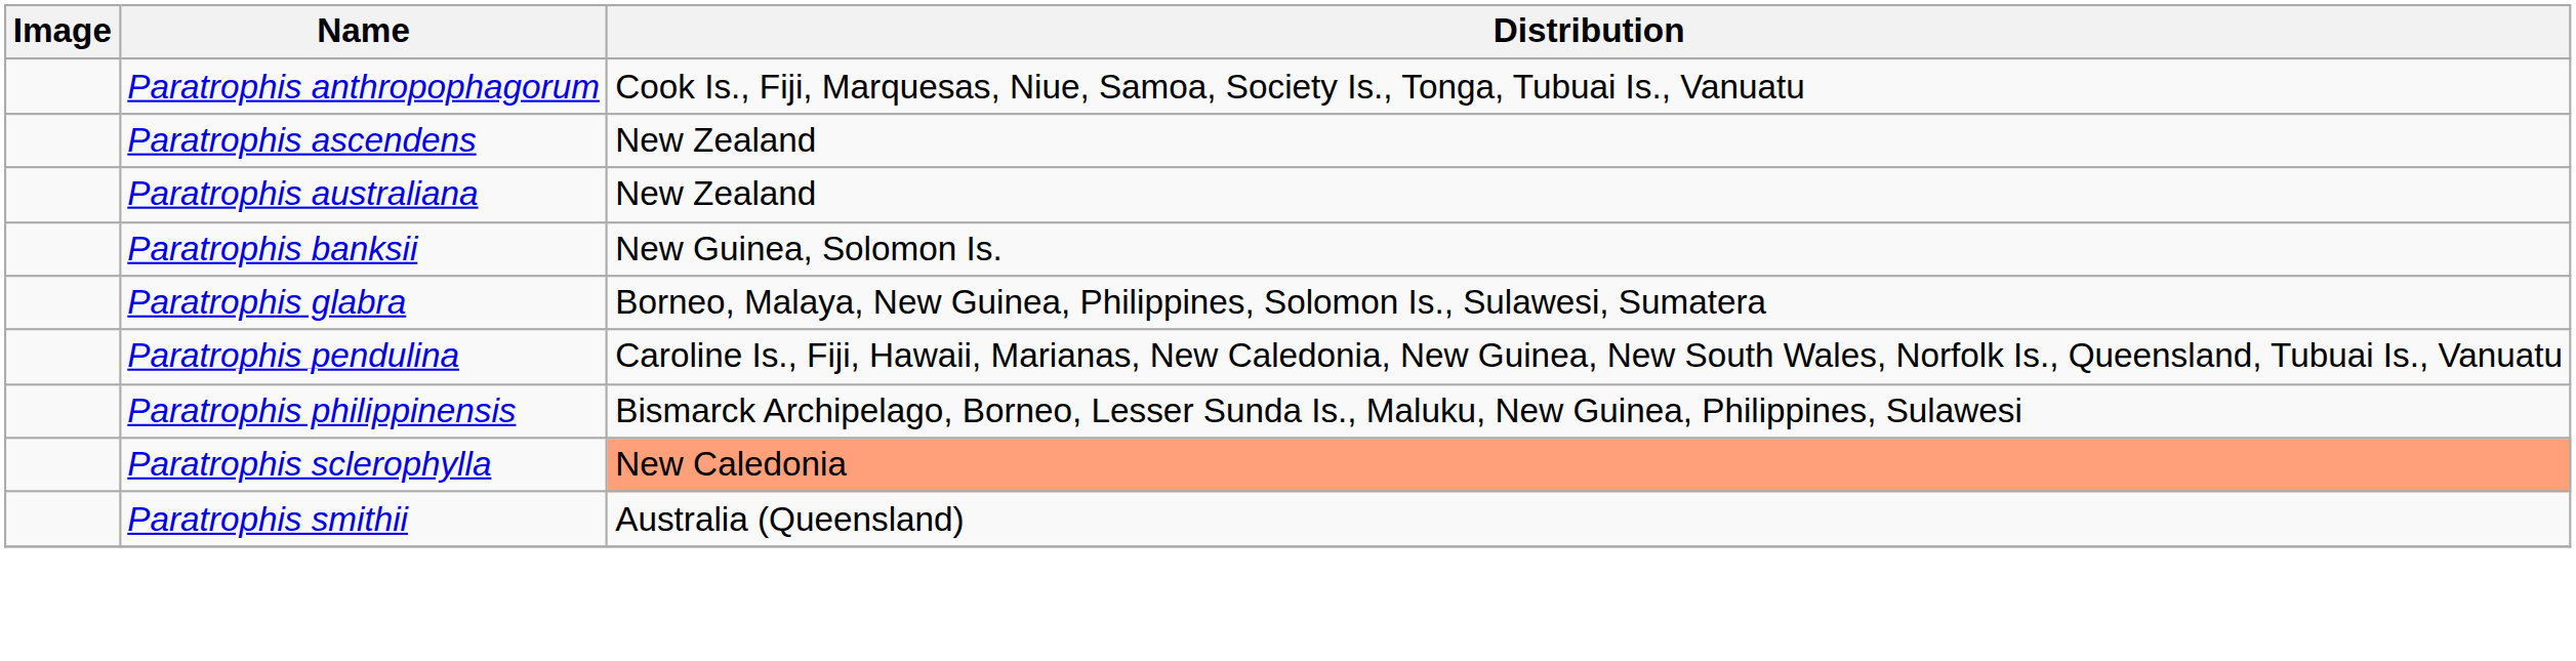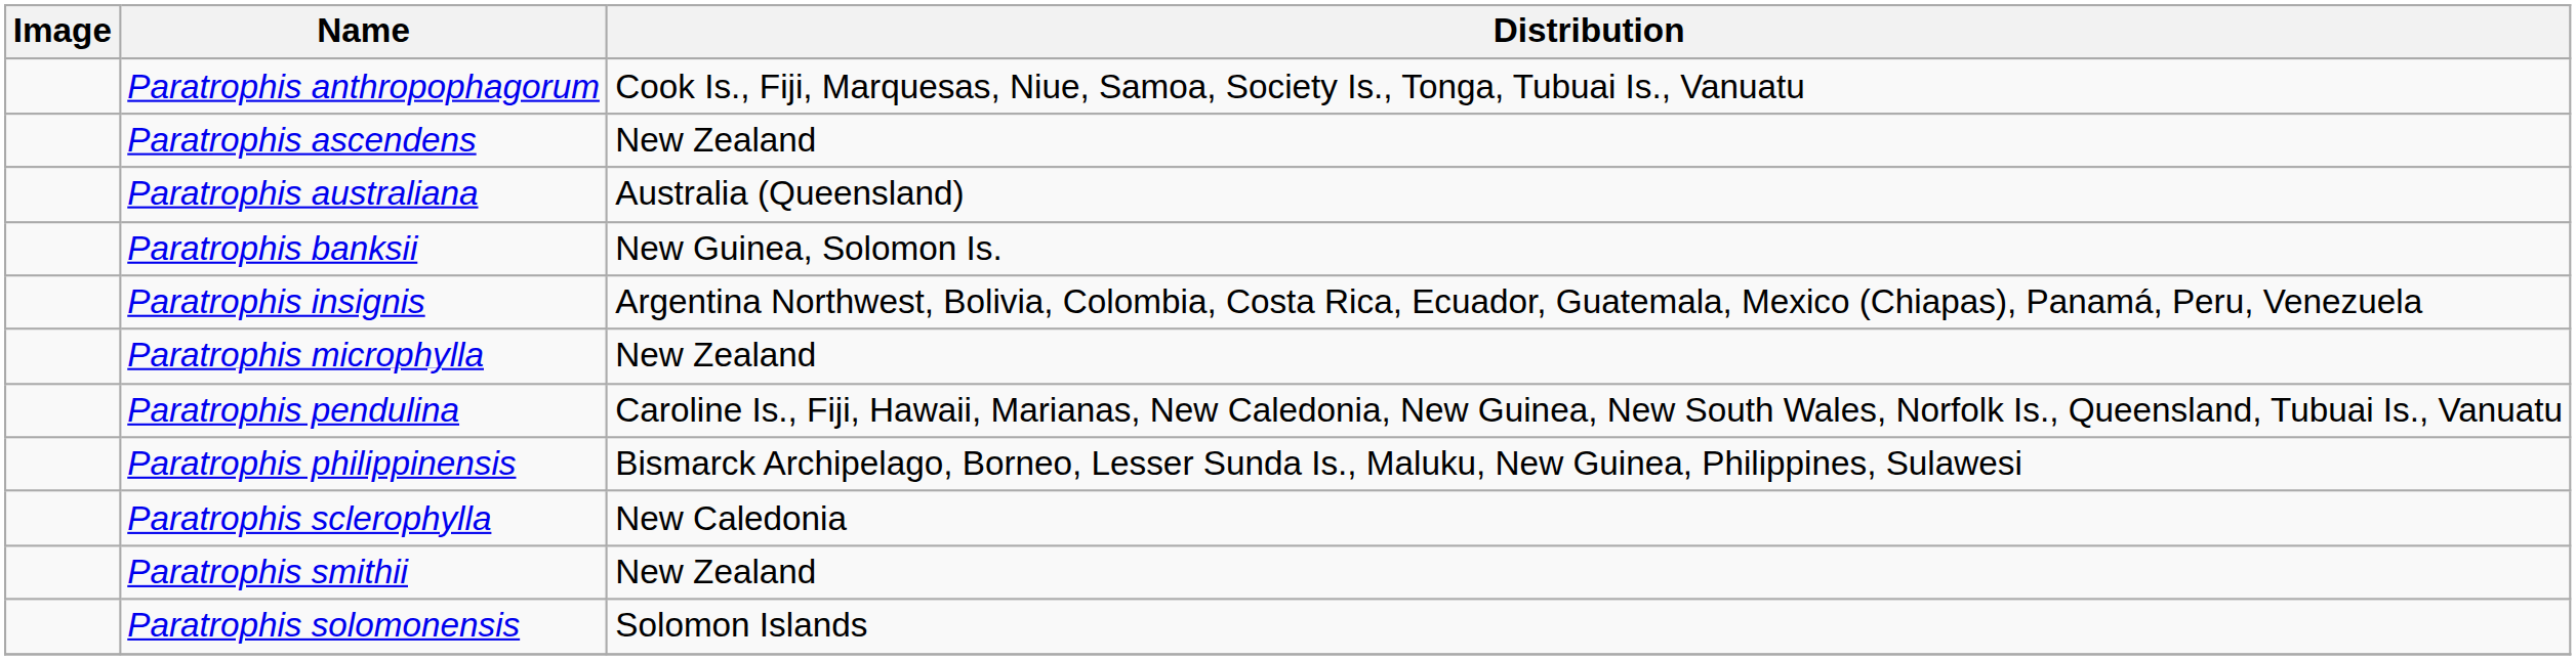Paratrophis australiana | Distribution: New Zealand -> Australia (Queensland)
- row: Paratrophis glabra | Borneo, Malaya, New Guinea, Philippines, Solomon Is., Sulawesi, Sumatera
+ row: Paratrophis insignis | Argentina Northwest, Bolivia, Colombia, Costa Rica, Ecuador, Guatemala, Mexico (Chiapas), Panamá, Peru, Venezuela
+ row: Paratrophis microphylla | New Zealand
Paratrophis sclerophylla | Distribution: lightsalmon background -> no background
Paratrophis smithii | Distribution: Australia (Queensland) -> New Zealand
+ row: Paratrophis solomonensis | Solomon Islands
